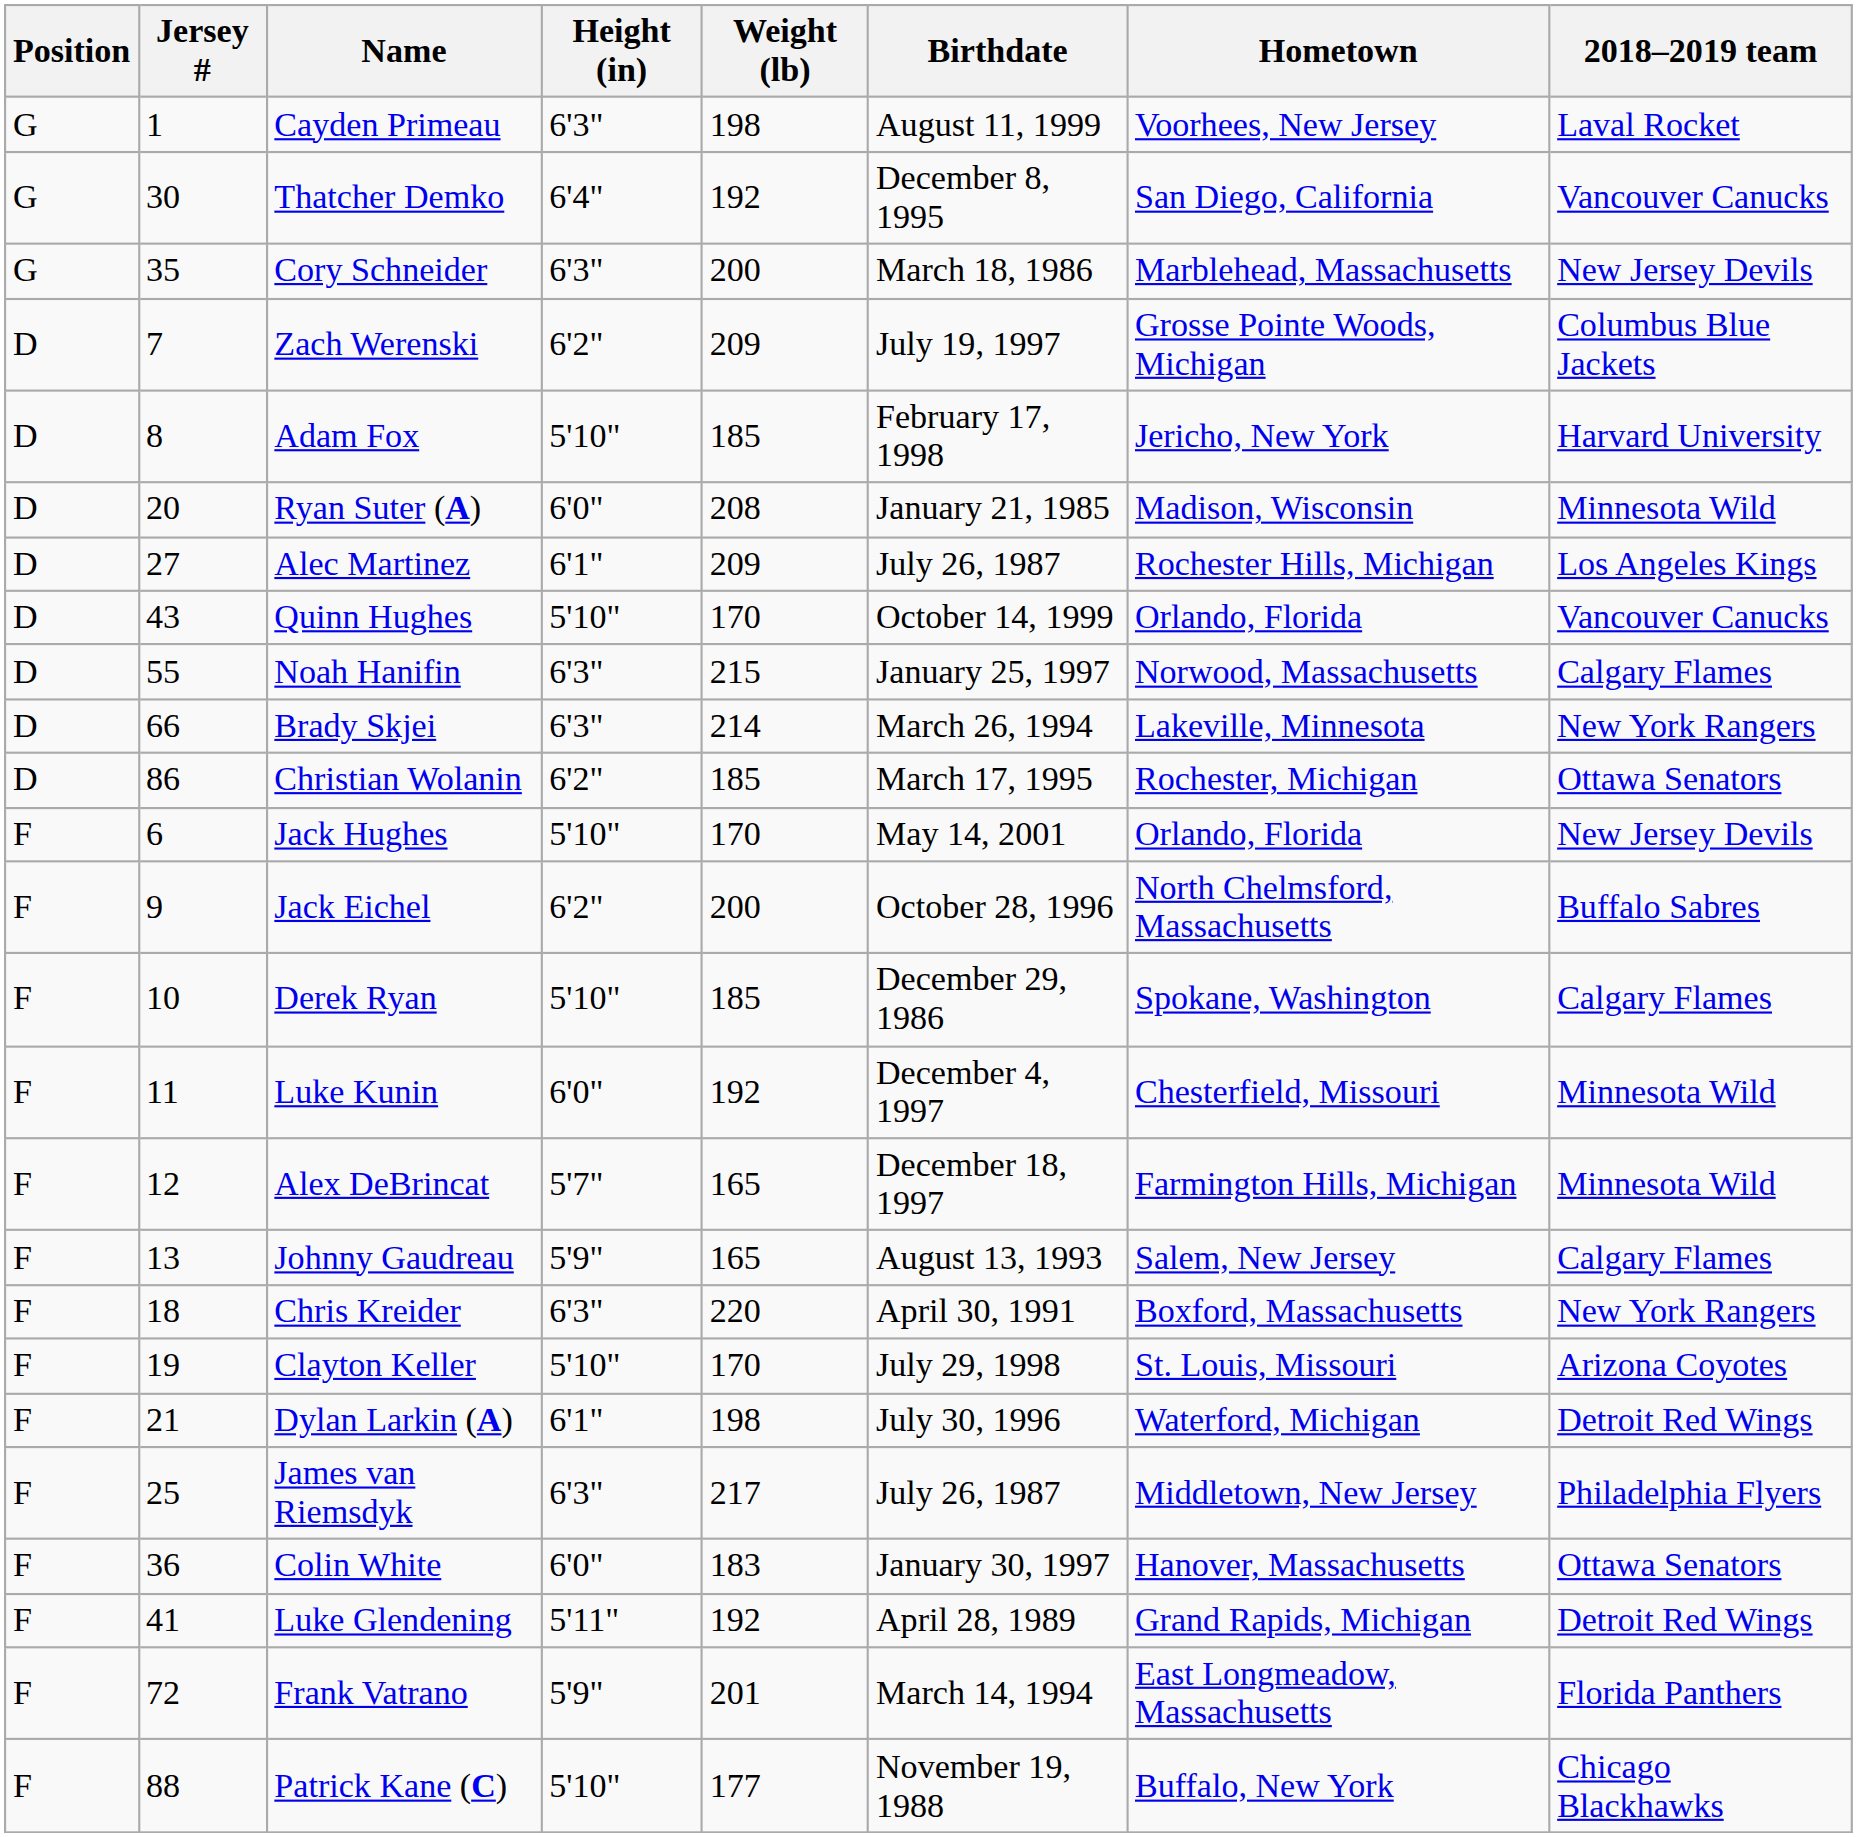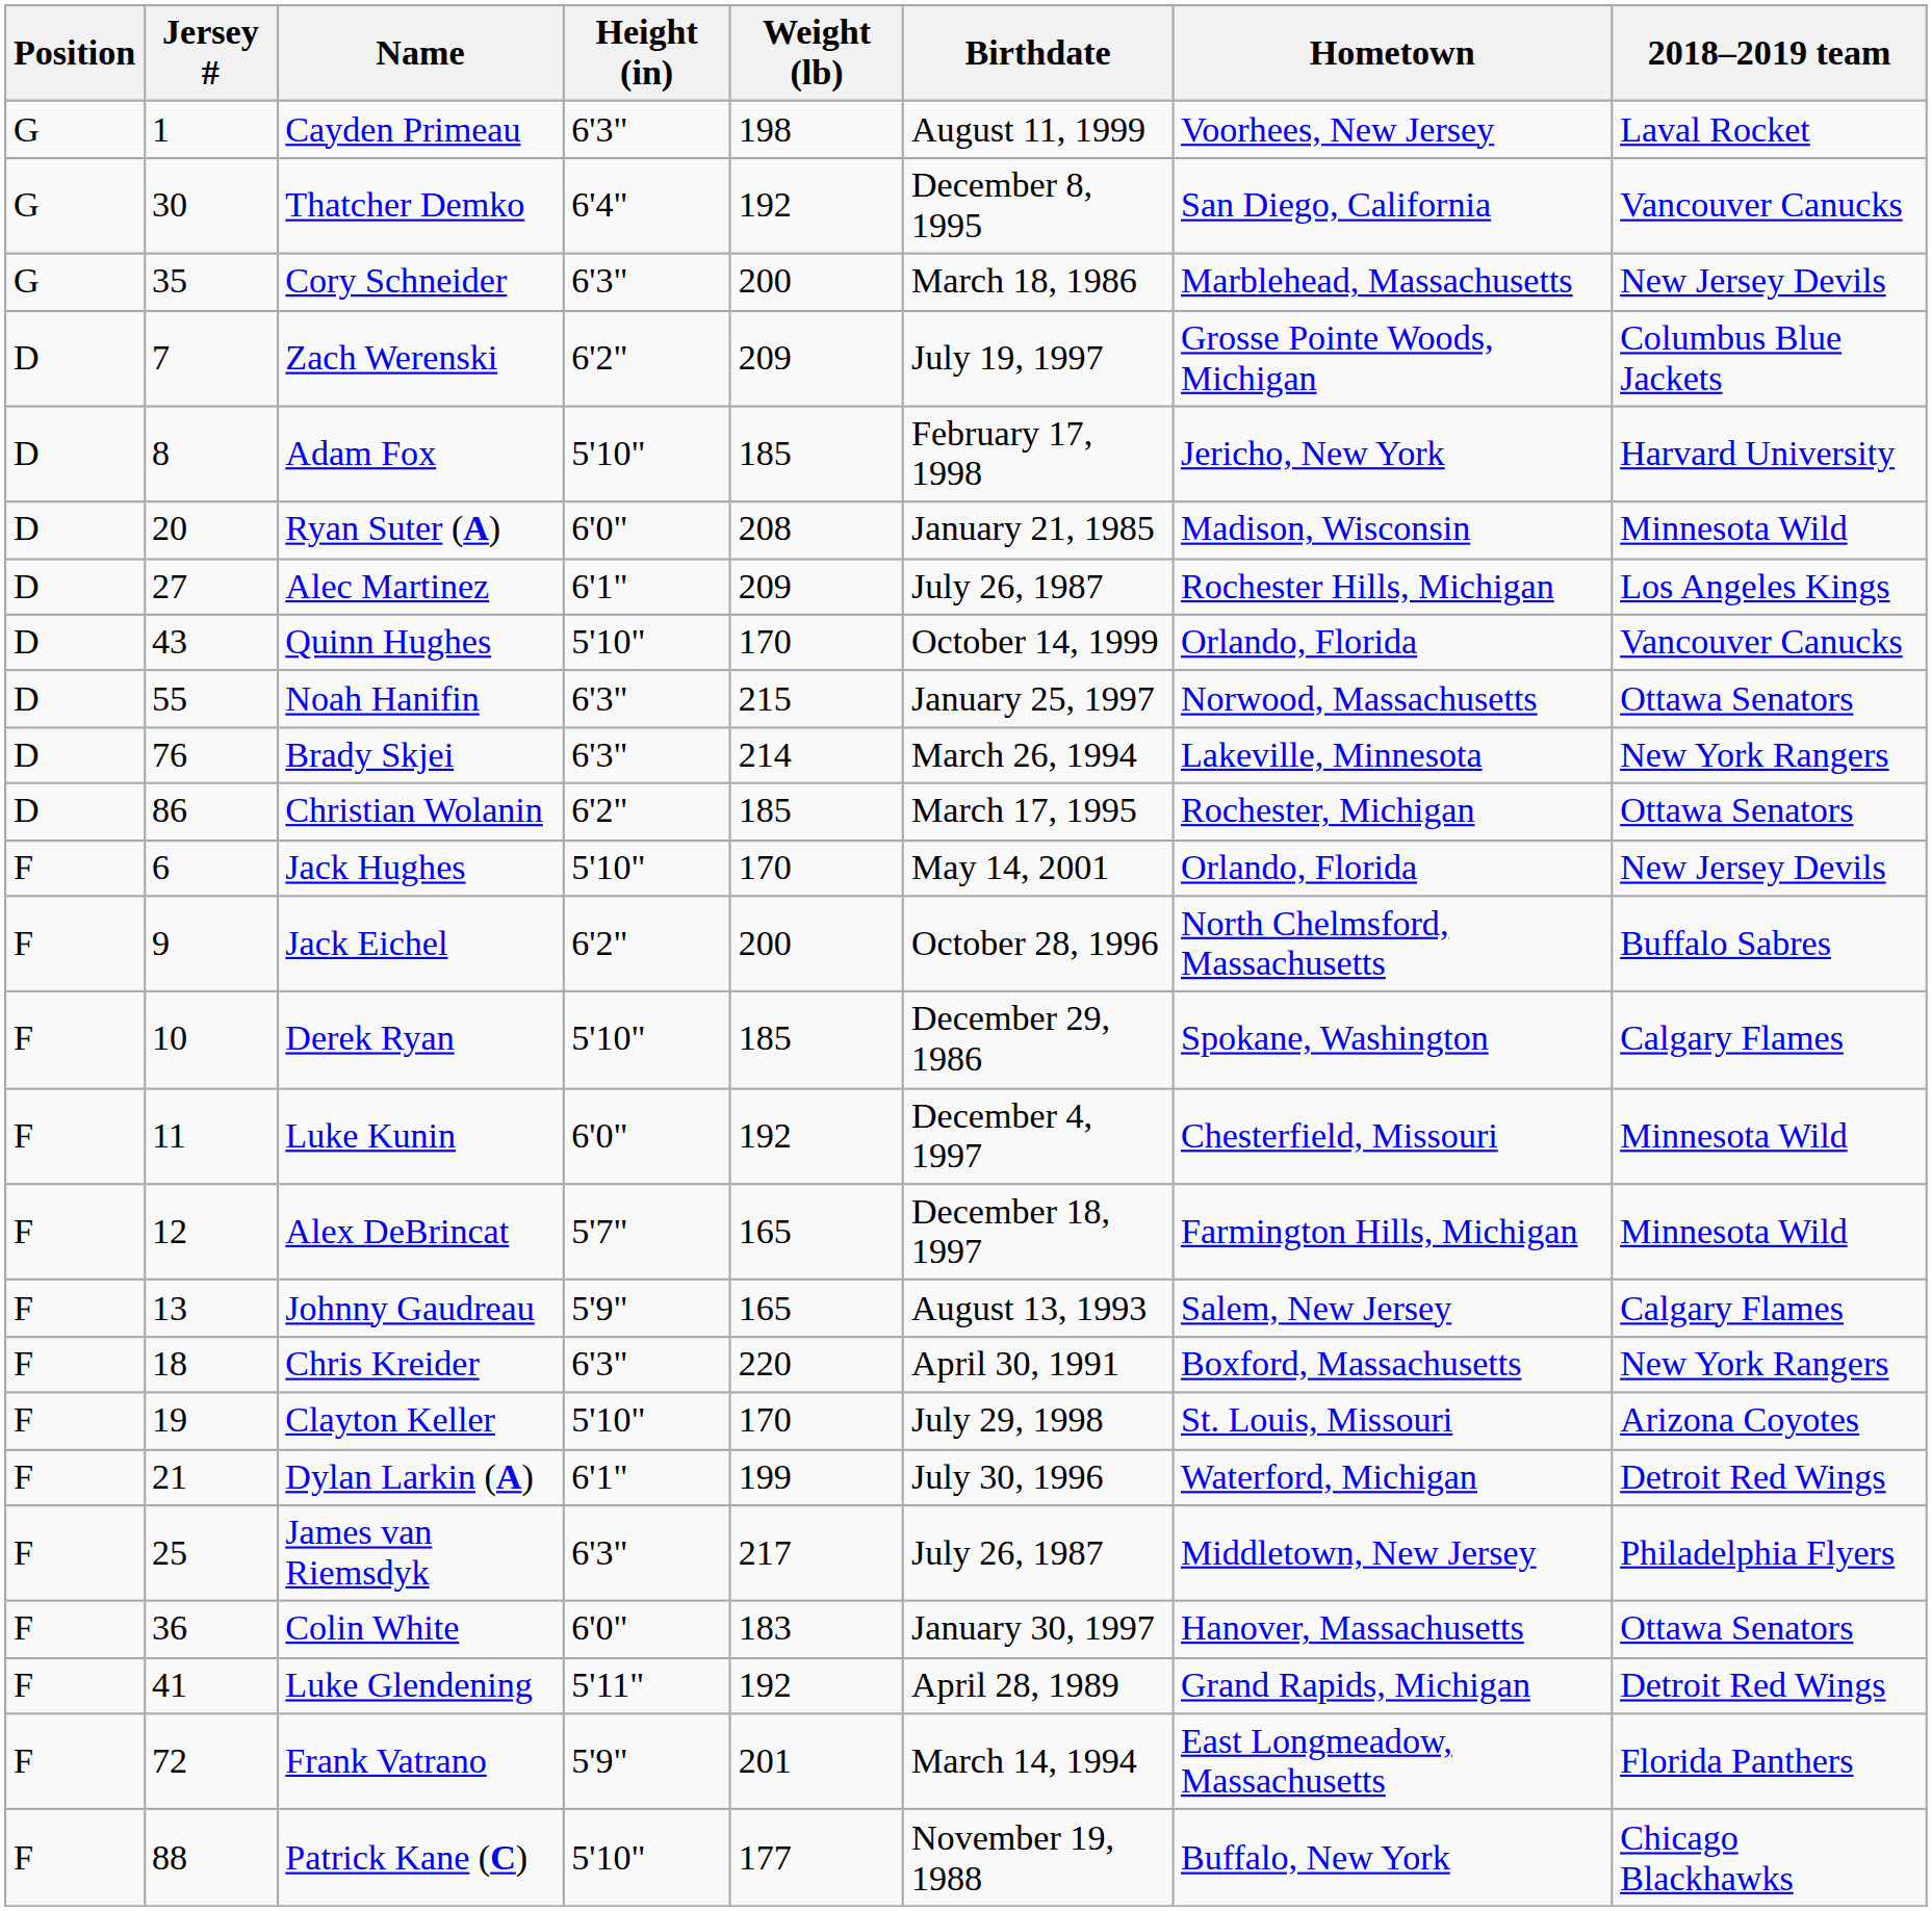Noah Hanifin | 2018–2019 team: Calgary Flames -> Ottawa Senators
Brady Skjei | Jersey #: 66 -> 76
Dylan Larkin (A) | Weight (lb): 198 -> 199
